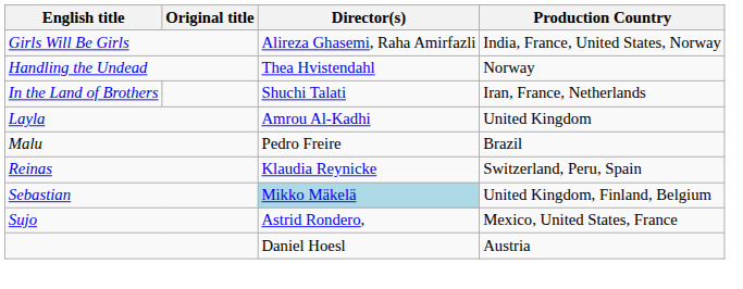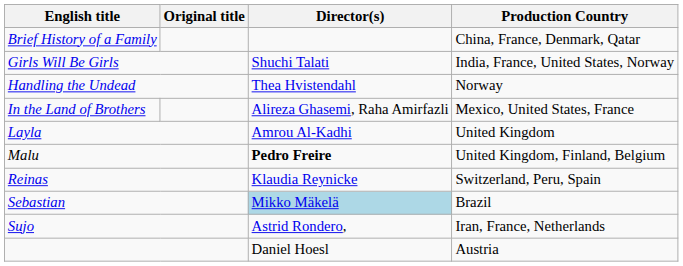+ row: Brief History of a Family | China, France, Denmark, Qatar
Girls Will Be Girls | Director(s): Alireza Ghasemi, Raha Amirfazli -> Shuchi Talati
In the Land of Brothers | Director(s): Shuchi Talati -> Alireza Ghasemi, Raha Amirfazli
In the Land of Brothers | Production Country: Iran, France, Netherlands -> Mexico, United States, France
Malu | Director(s): normal -> bold
Malu | Production Country: Brazil -> United Kingdom, Finland, Belgium
Sebastian | Production Country: United Kingdom, Finland, Belgium -> Brazil
Sujo | Production Country: Mexico, United States, France -> Iran, France, Netherlands
